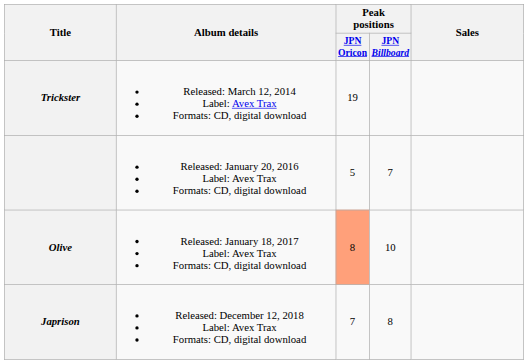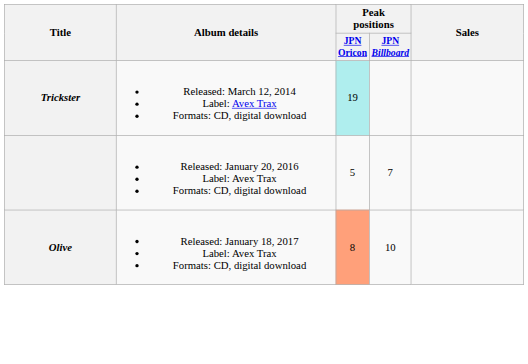Trickster | Peak positions / JPN Oricon: no background -> paleturquoise background
- row: Japrison | Released: December 12, 2018 Label: Avex Trax Formats: CD, digital download | 7 | 8
